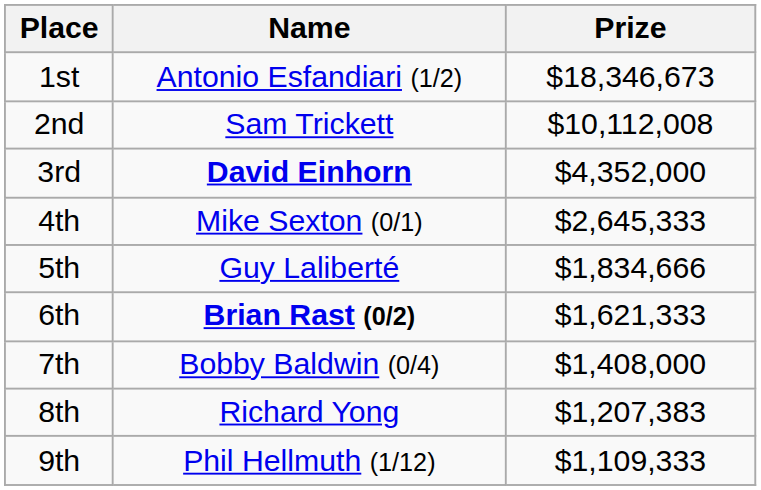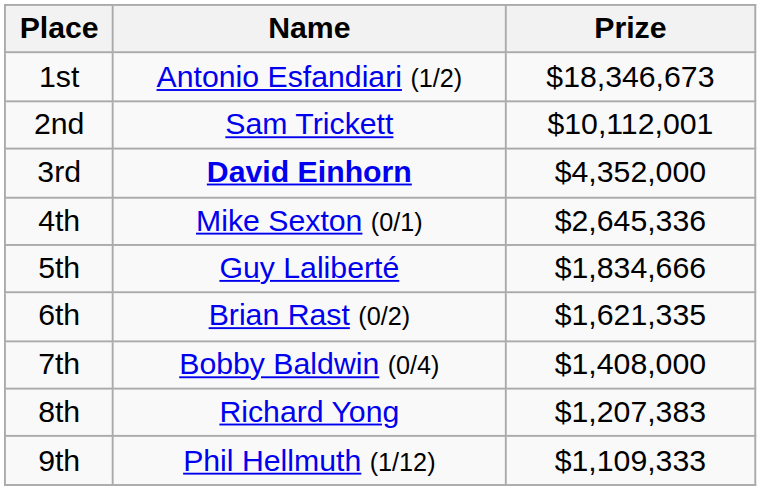2nd | Prize: $10,112,008 -> $10,112,001
4th | Prize: $2,645,333 -> $2,645,336
6th | Name: bold -> normal
6th | Prize: $1,621,333 -> $1,621,335
